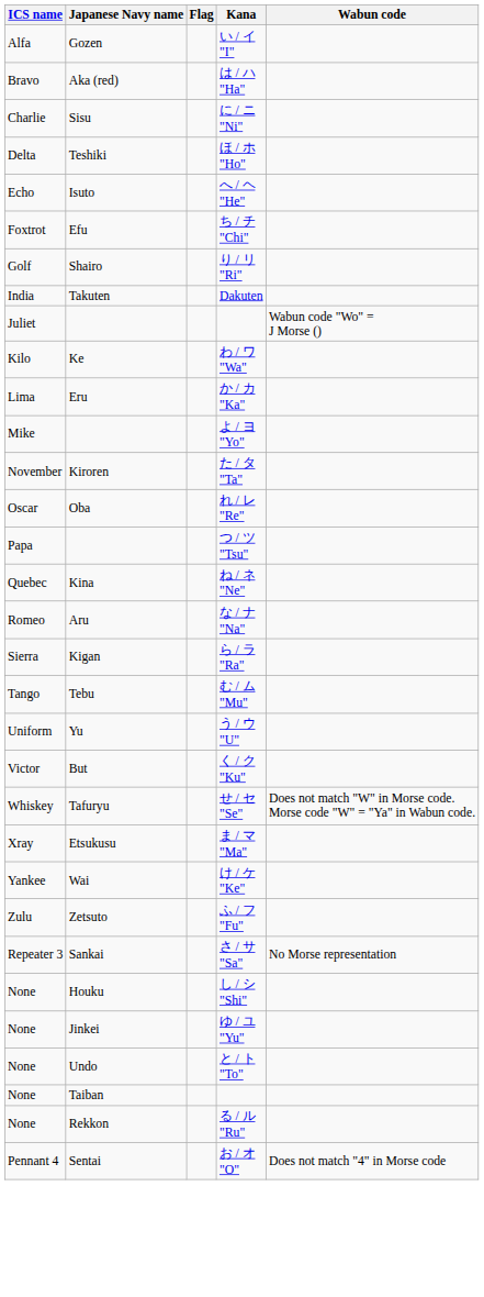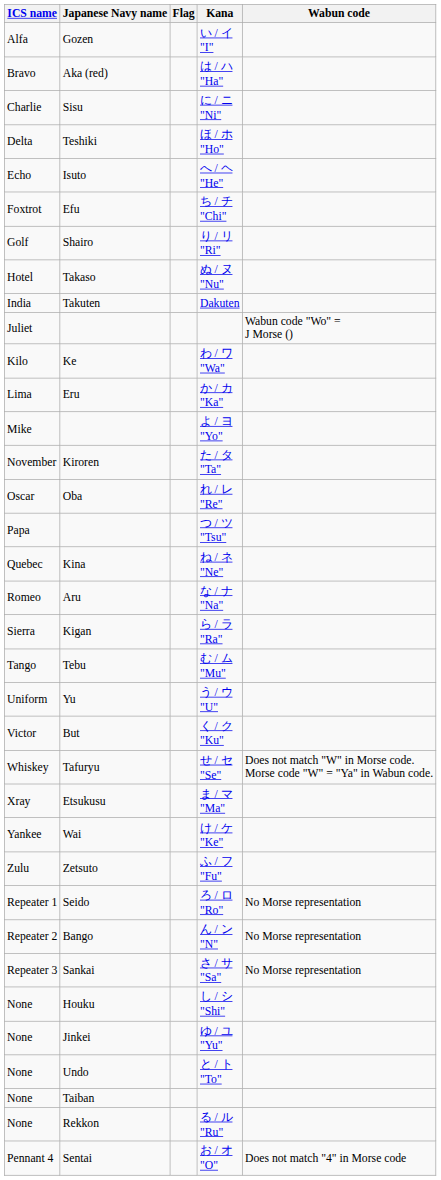+ row: Hotel | Takaso | ぬ / ヌ "Nu"
+ row: Repeater 1 | Seido | ろ / ロ "Ro" | No Morse representation
+ row: Repeater 2 | Bango | ん / ン "N" | No Morse representation
